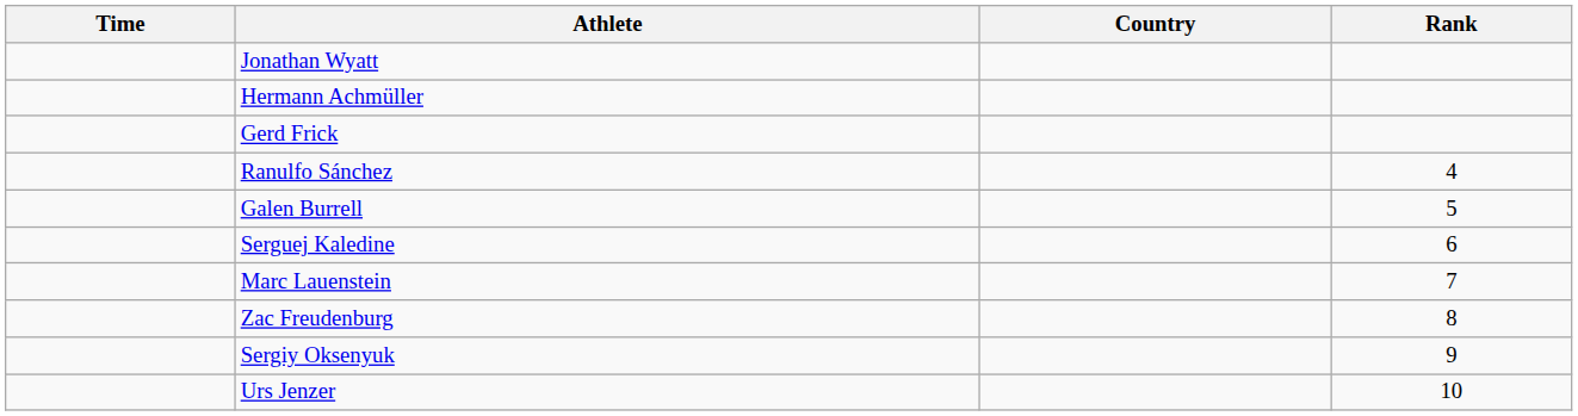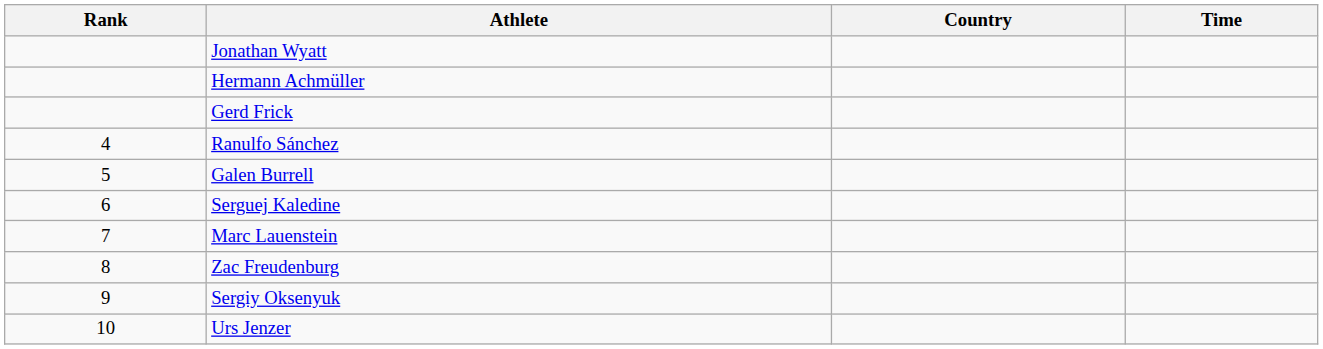columns swapped: Rank <-> Time
